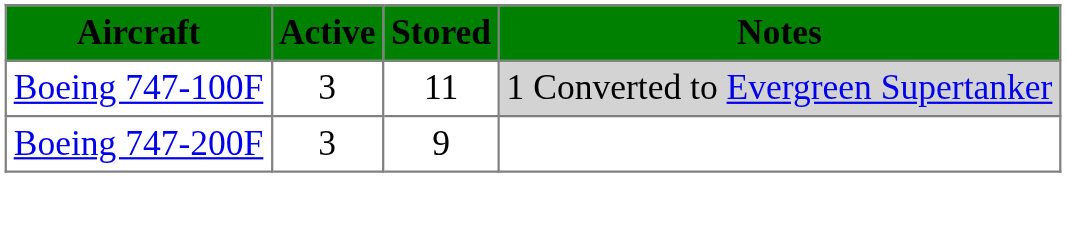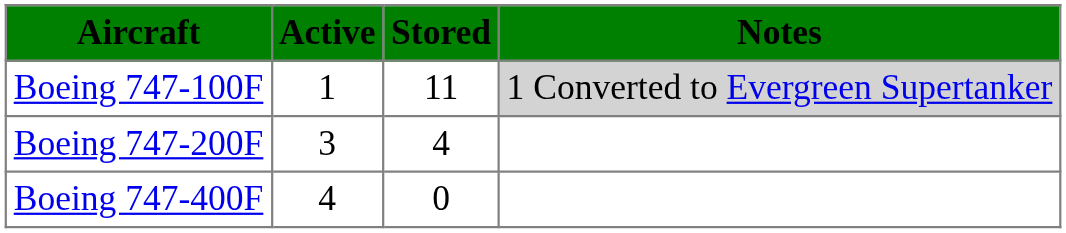Boeing 747-100F | Active: 3 -> 1
Boeing 747-200F | Stored: 9 -> 4
+ row: Boeing 747-400F | 4 | 0
